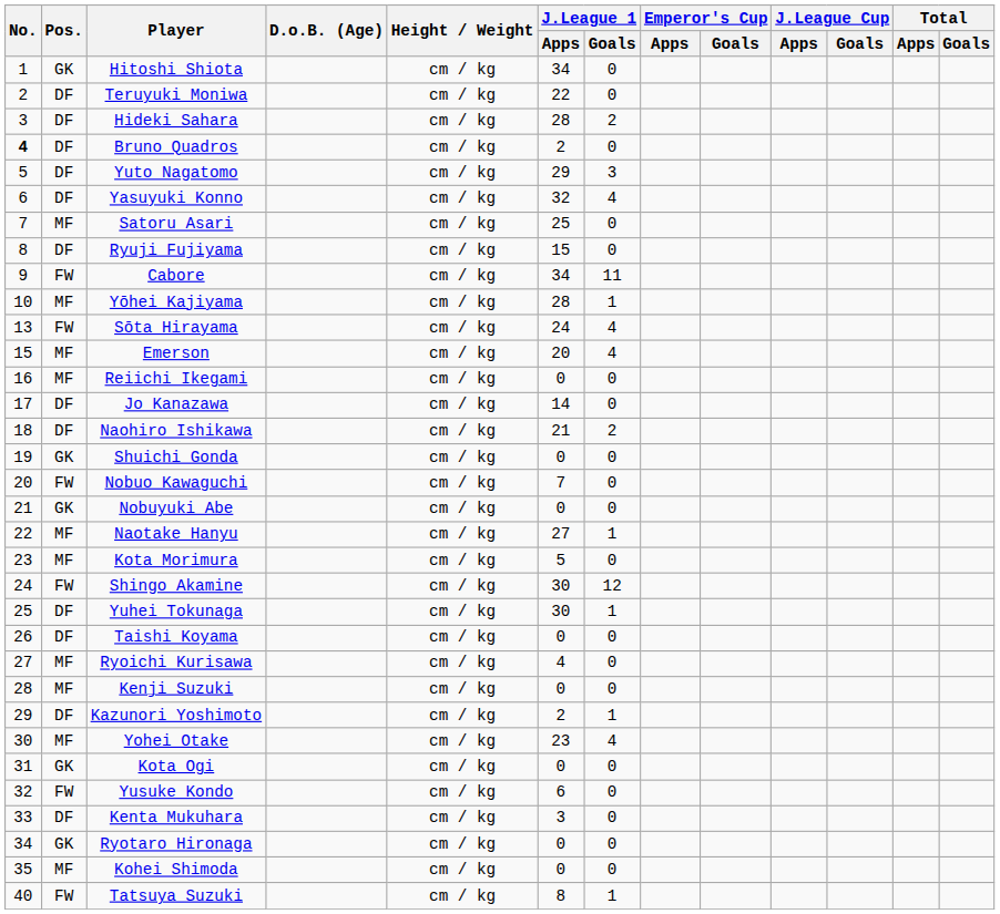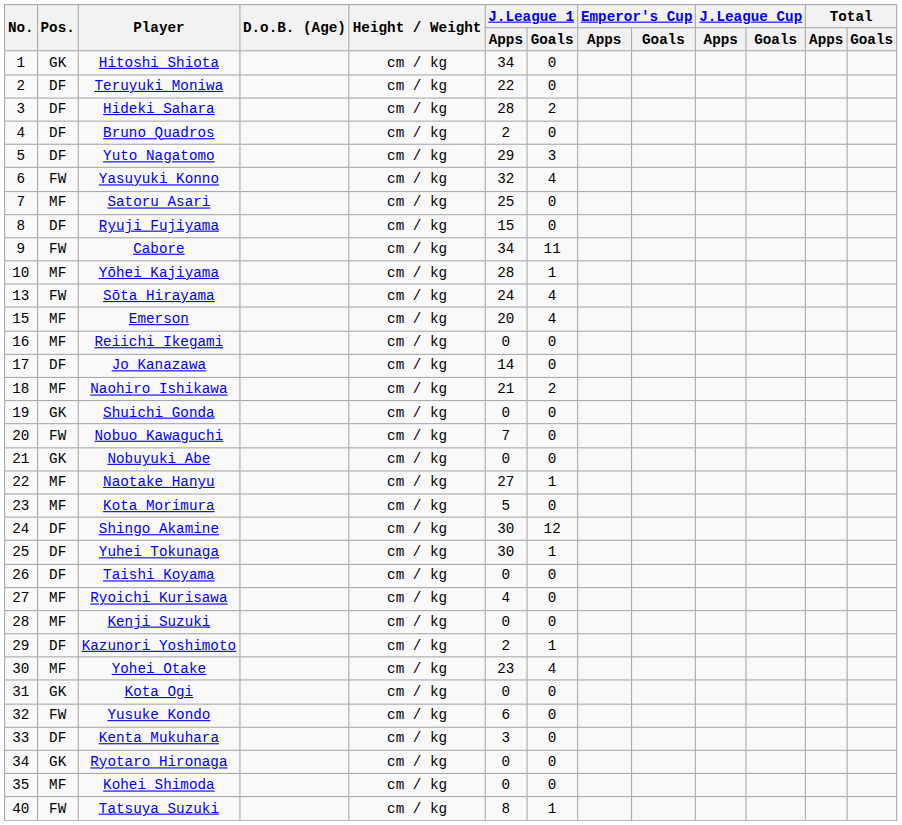Bruno Quadros | No.: bold -> normal
Yasuyuki Konno | Pos.: DF -> FW
Naohiro Ishikawa | Pos.: DF -> MF
Shingo Akamine | Pos.: FW -> DF
